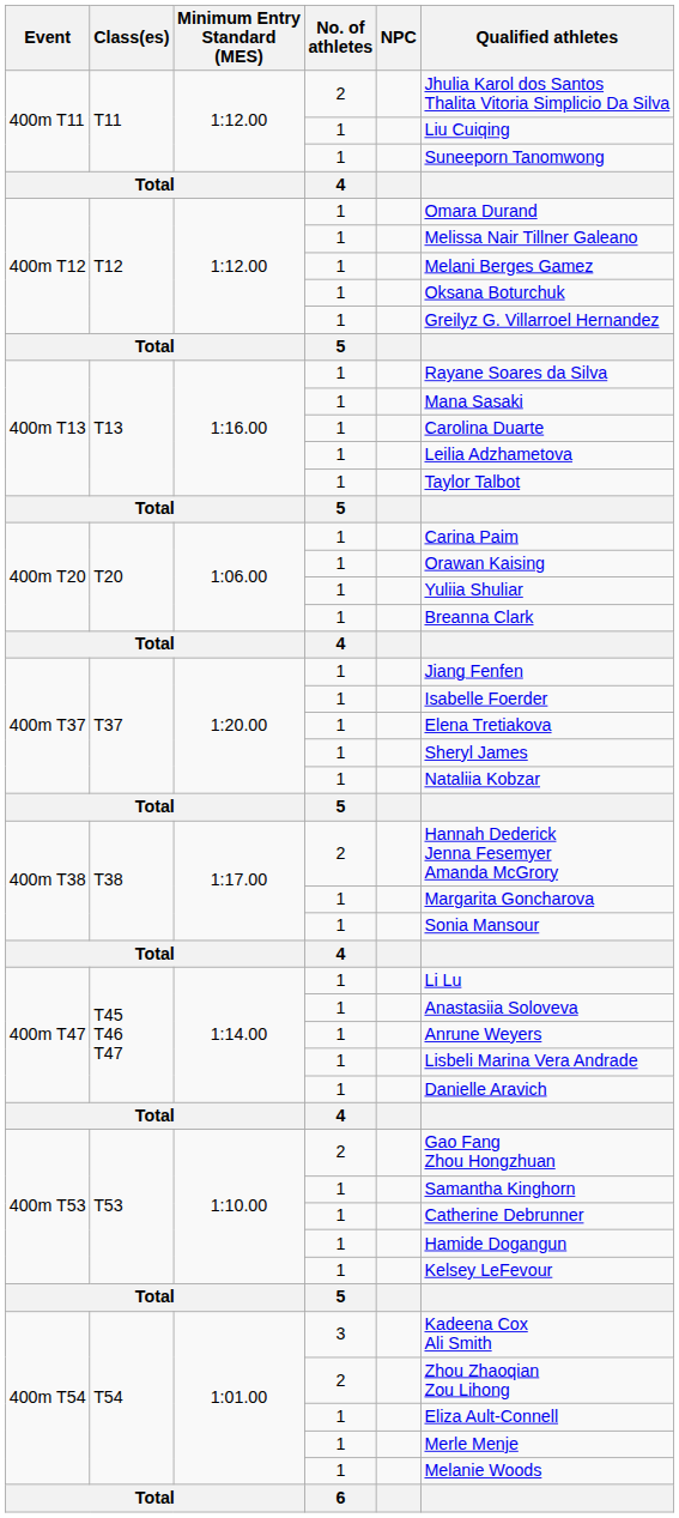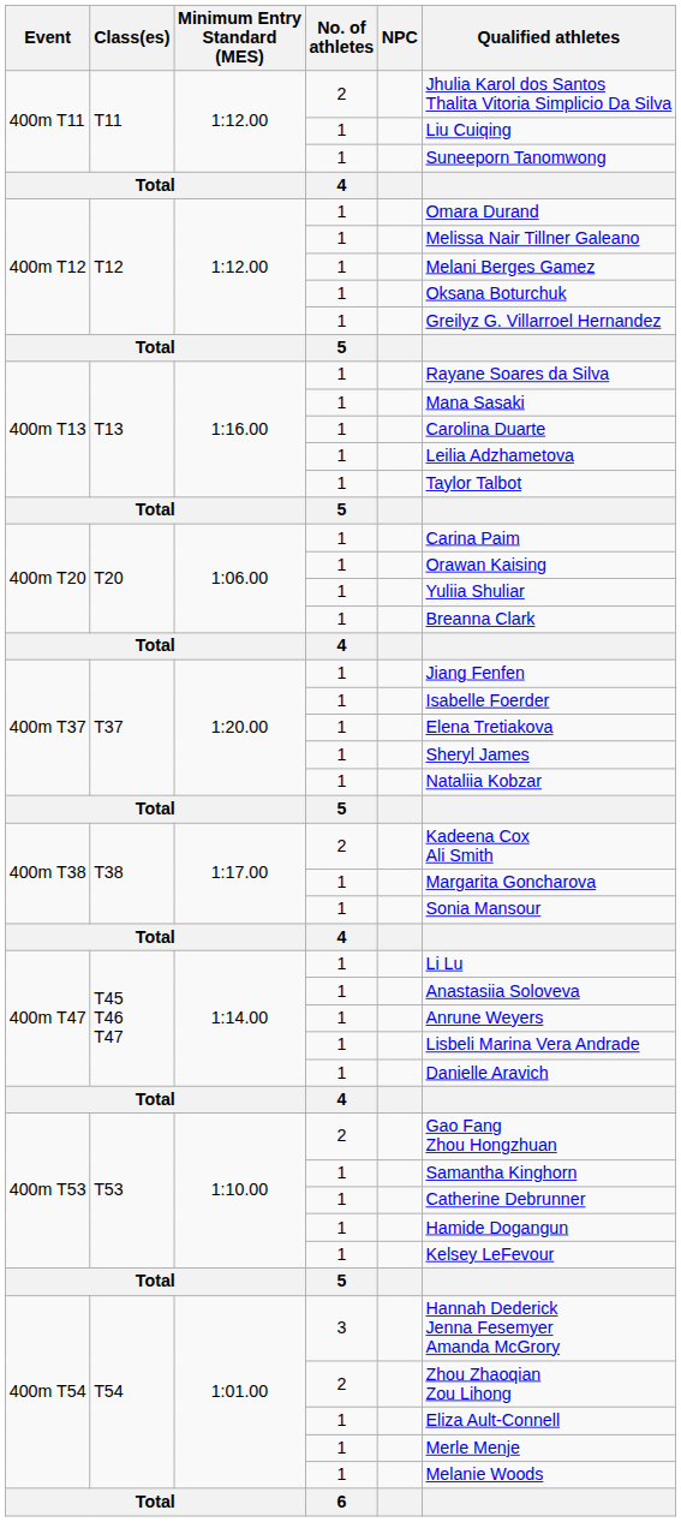400m T38 / 2 | Qualified athletes: Hannah Dederick Jenna Fesemyer Amanda McGrory -> Kadeena Cox Ali Smith
400m T54 / 3 | Qualified athletes: Kadeena Cox Ali Smith -> Hannah Dederick Jenna Fesemyer Amanda McGrory
